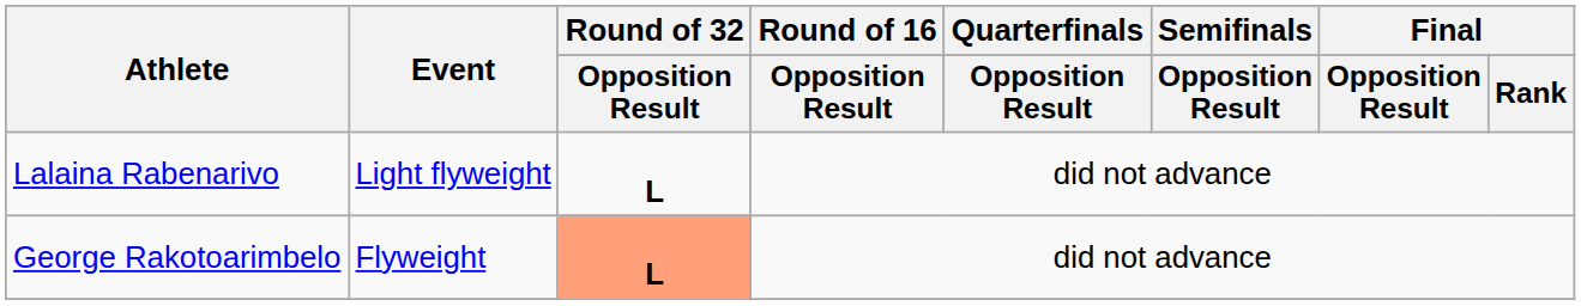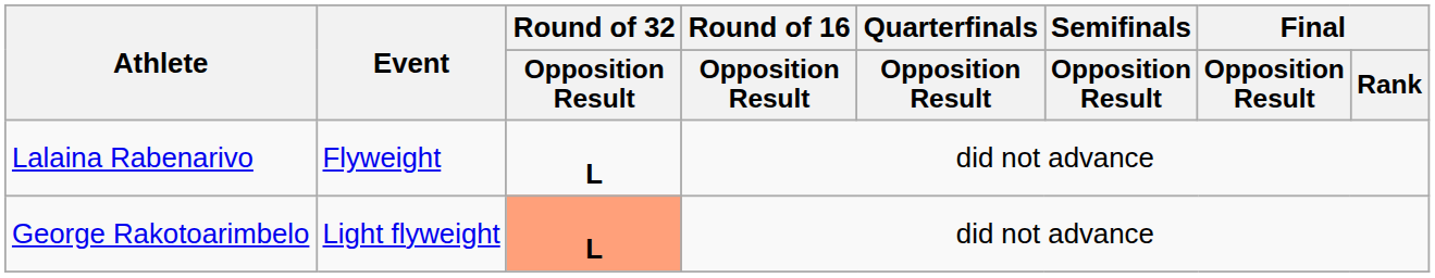Lalaina Rabenarivo | Event: Light flyweight -> Flyweight
George Rakotoarimbelo | Event: Flyweight -> Light flyweight
